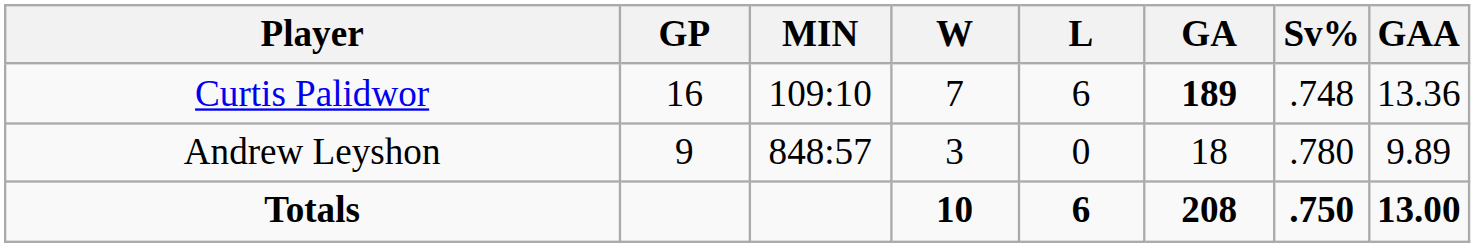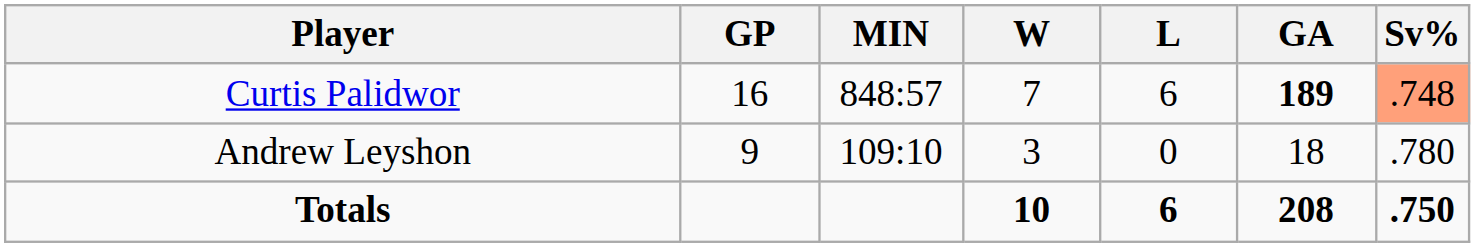- column: GAA | 13.36 | 9.89 | 13.00
Curtis Palidwor | MIN: 109:10 -> 848:57
Curtis Palidwor | Sv%: no background -> lightsalmon background
Andrew Leyshon | MIN: 848:57 -> 109:10
